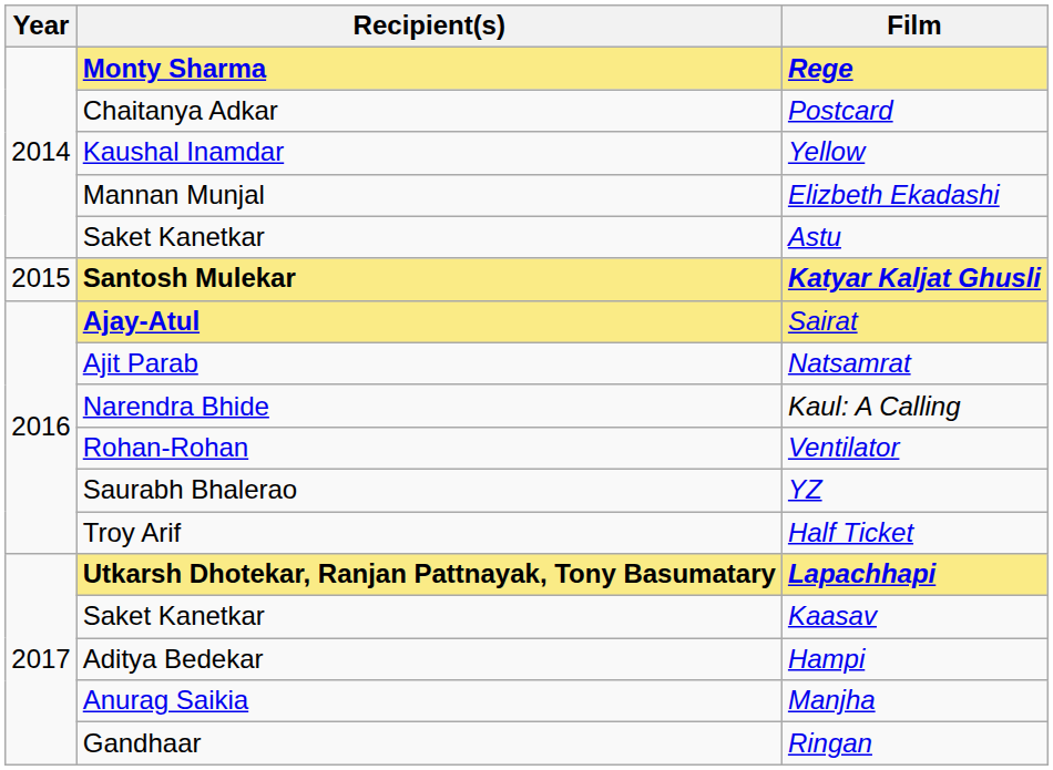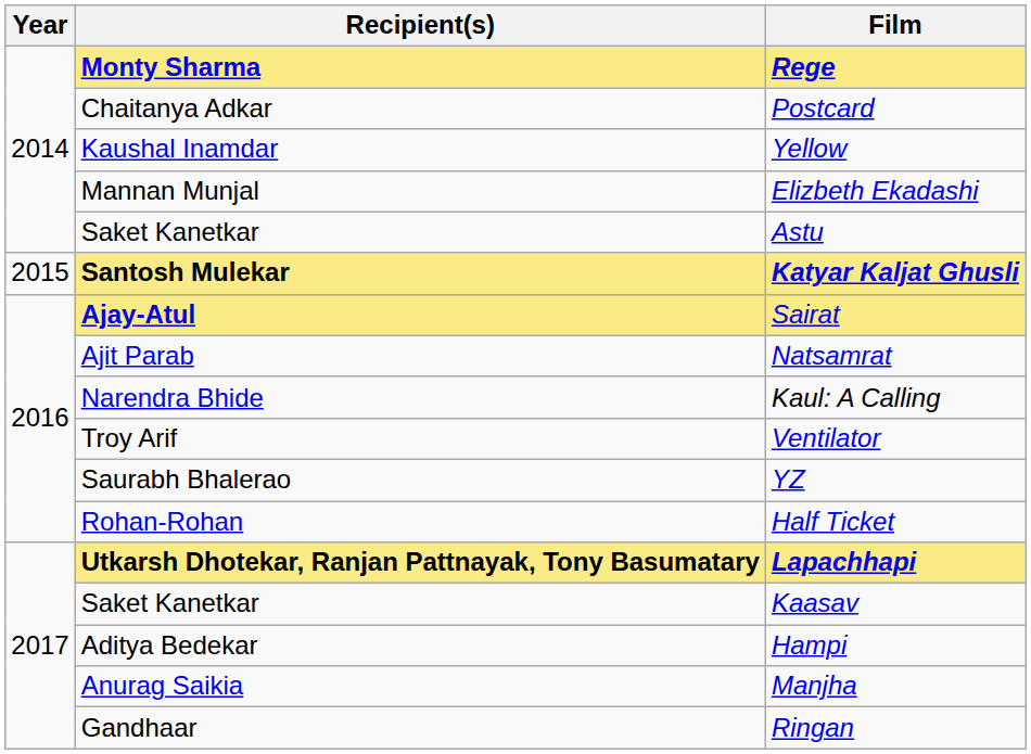Ventilator | Recipient(s): Rohan-Rohan -> Troy Arif
Half Ticket | Recipient(s): Troy Arif -> Rohan-Rohan
